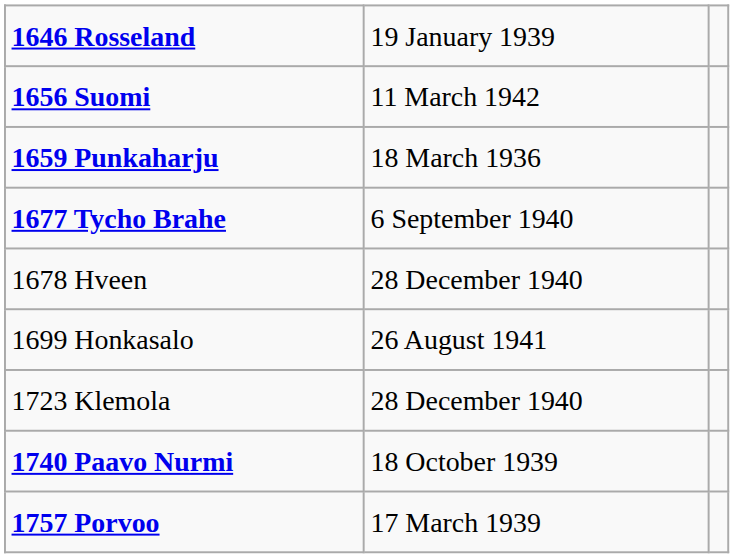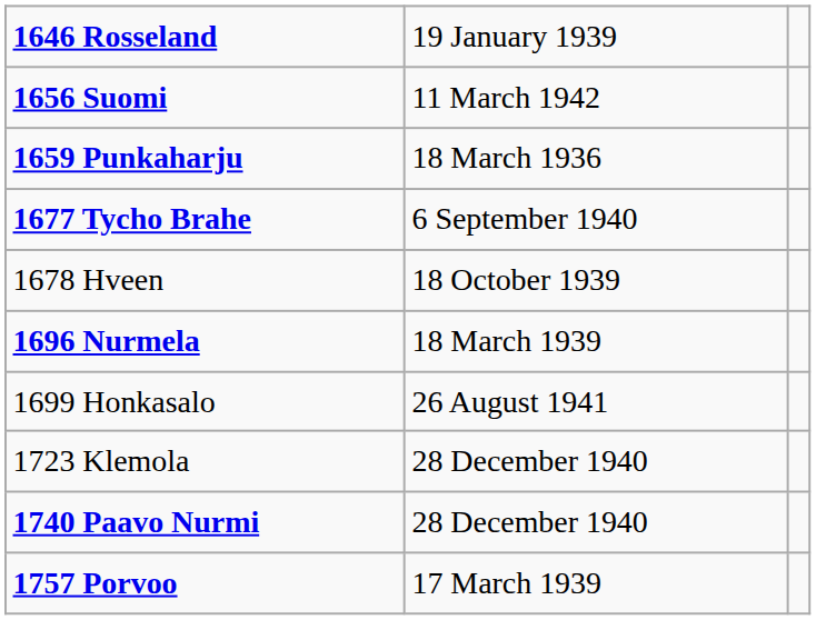1678 Hveen | column 2: 28 December 1940 -> 18 October 1939
+ row: 1696 Nurmela | 18 March 1939
1740 Paavo Nurmi | column 2: 18 October 1939 -> 28 December 1940
